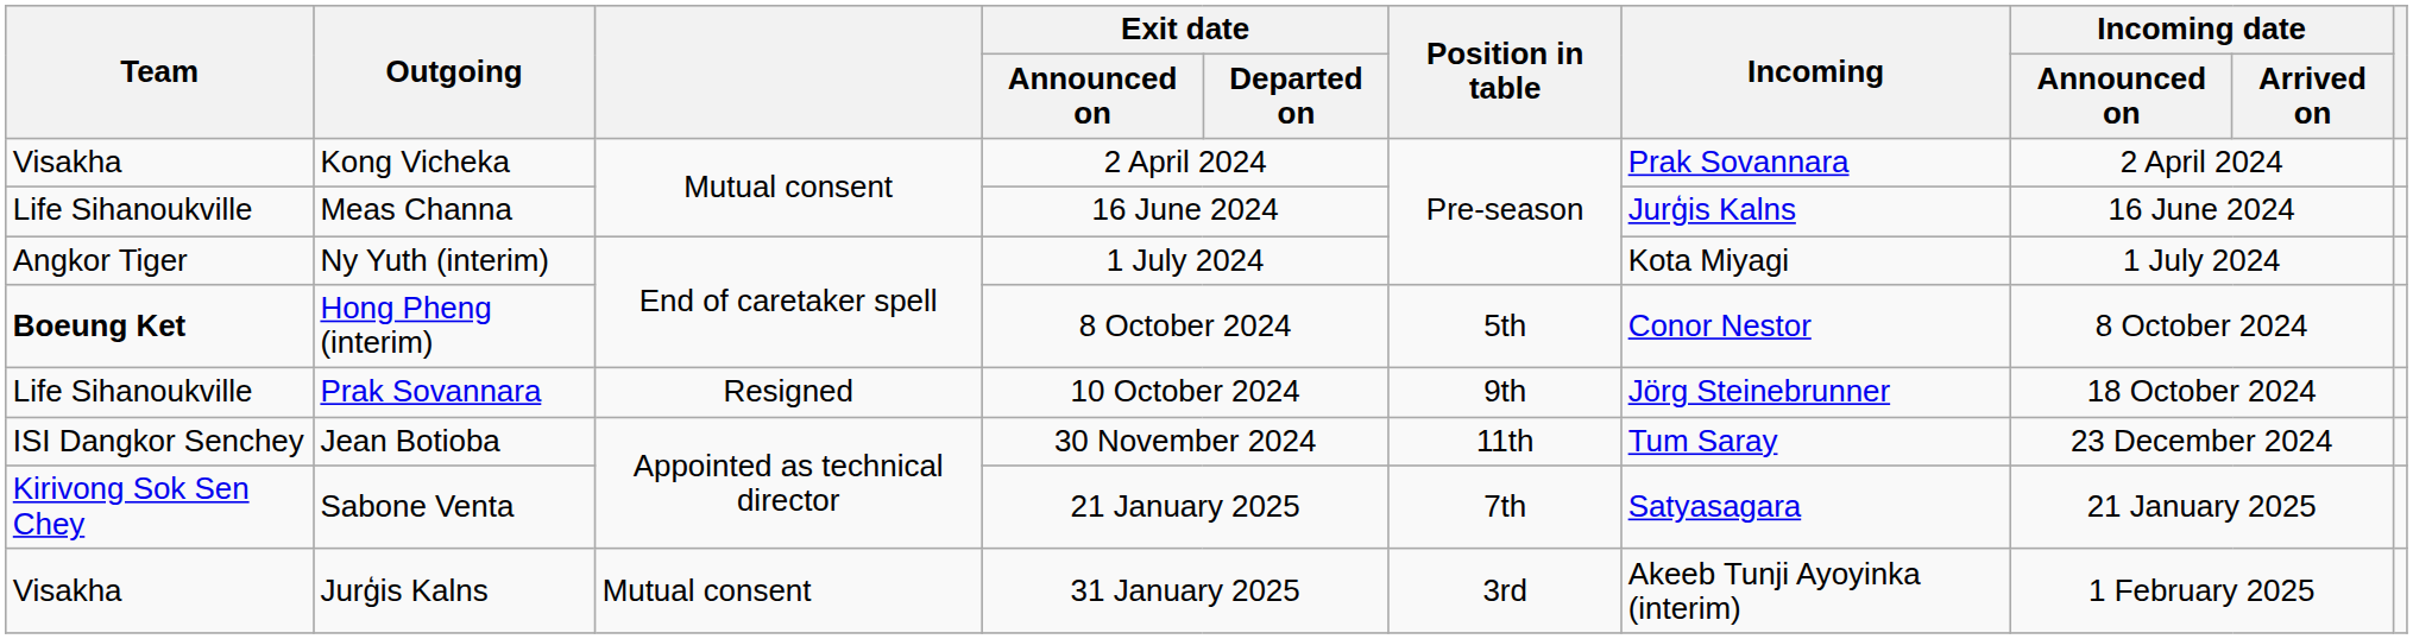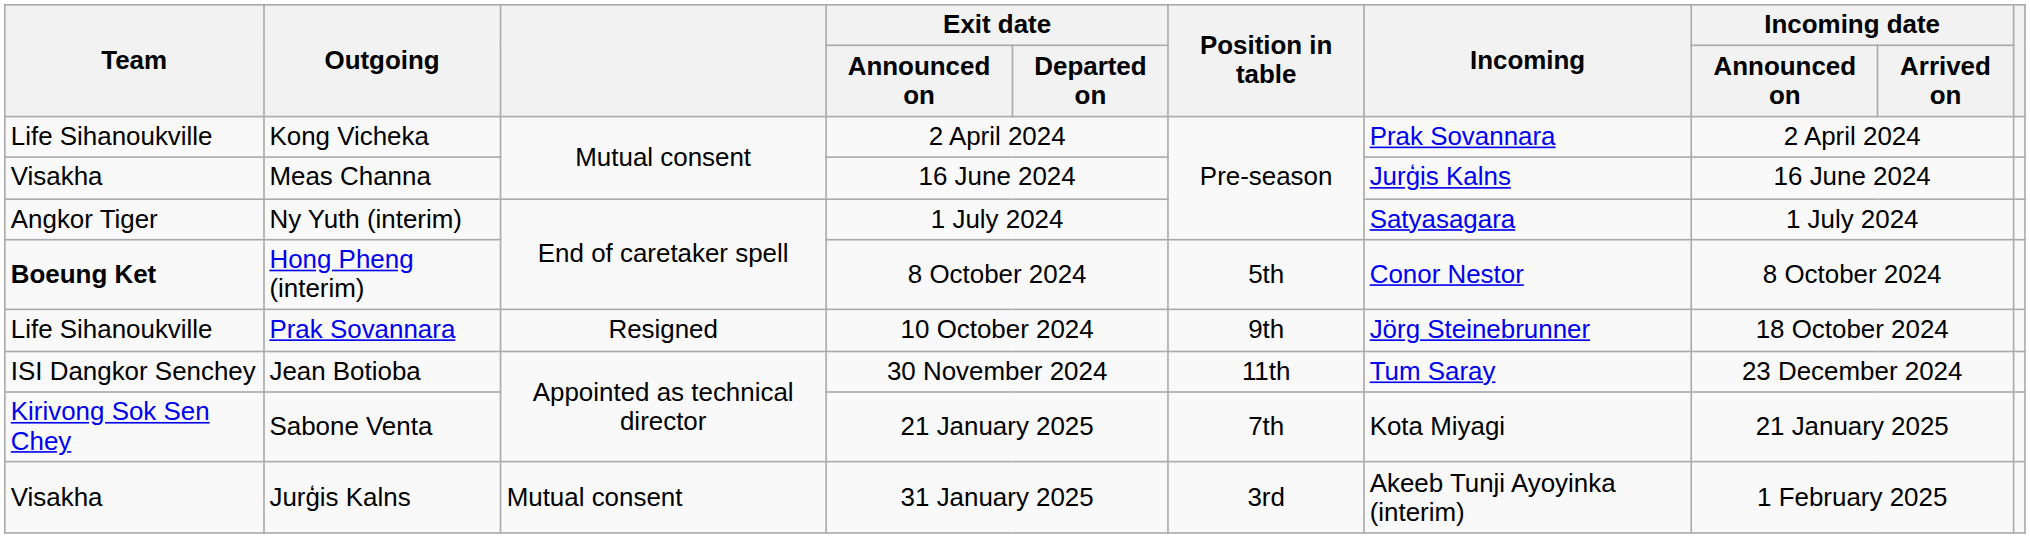Kong Vicheka | Team: Visakha -> Life Sihanoukville
Meas Channa | Team: Life Sihanoukville -> Visakha
Ny Yuth (interim) | Incoming: Kota Miyagi -> Satyasagara
Sabone Venta | Incoming: Satyasagara -> Kota Miyagi
